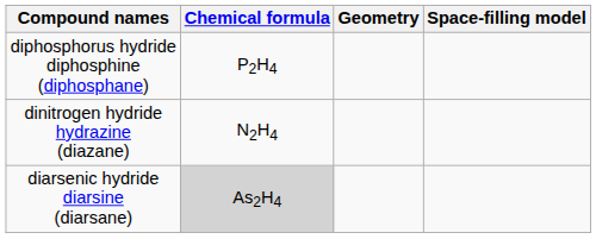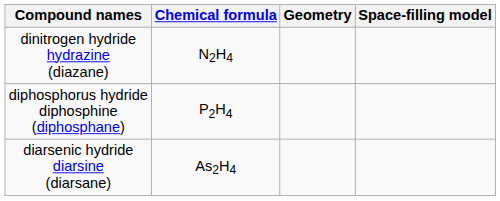rows swapped: dinitrogen hydride hydrazine (diazane) <-> diphosphorus hydride diphosphine (diphosphane)
diarsenic hydride diarsine (diarsane) | Chemical formula: lightgrey background -> no background
